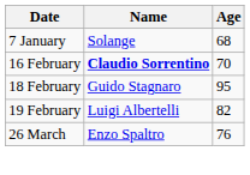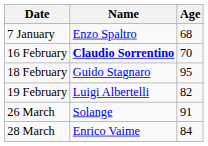7 January | Name: Solange -> Enzo Spaltro
26 March | Name: Enzo Spaltro -> Solange
26 March | Age: 76 -> 91
+ row: 28 March | Enrico Vaime | 84
